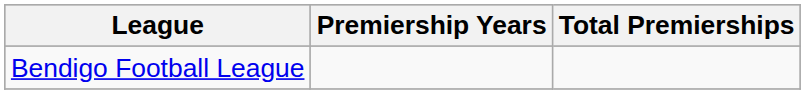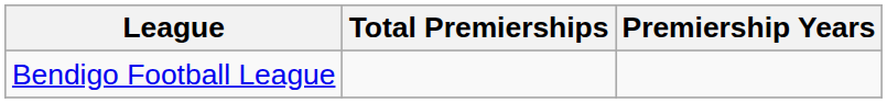columns swapped: Total Premierships <-> Premiership Years
